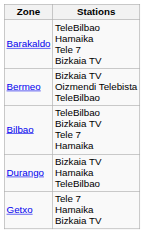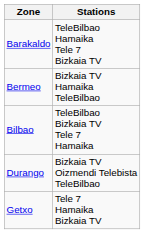Bermeo | Stations: Bizkaia TV Oizmendi Telebista TeleBilbao -> Bizkaia TV Hamaika TeleBilbao
Durango | Stations: Bizkaia TV Hamaika TeleBilbao -> Bizkaia TV Oizmendi Telebista TeleBilbao
